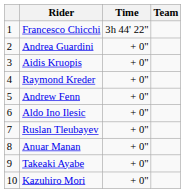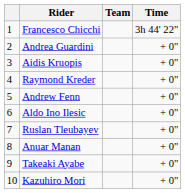columns swapped: Team <-> Time
